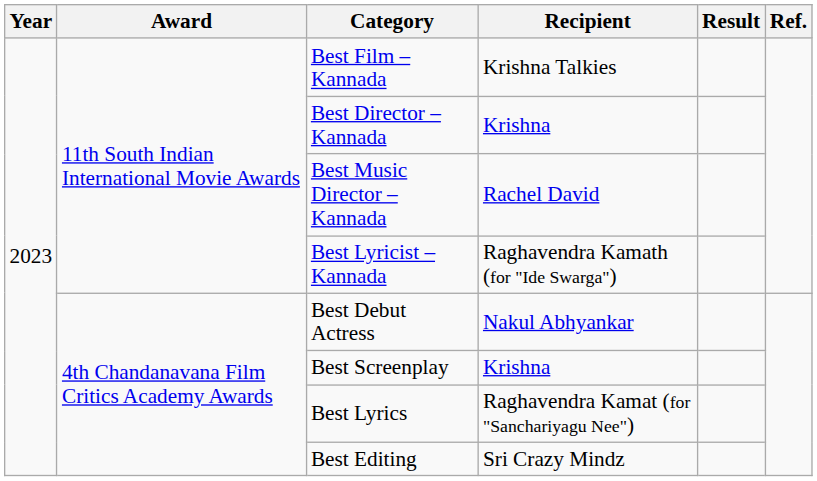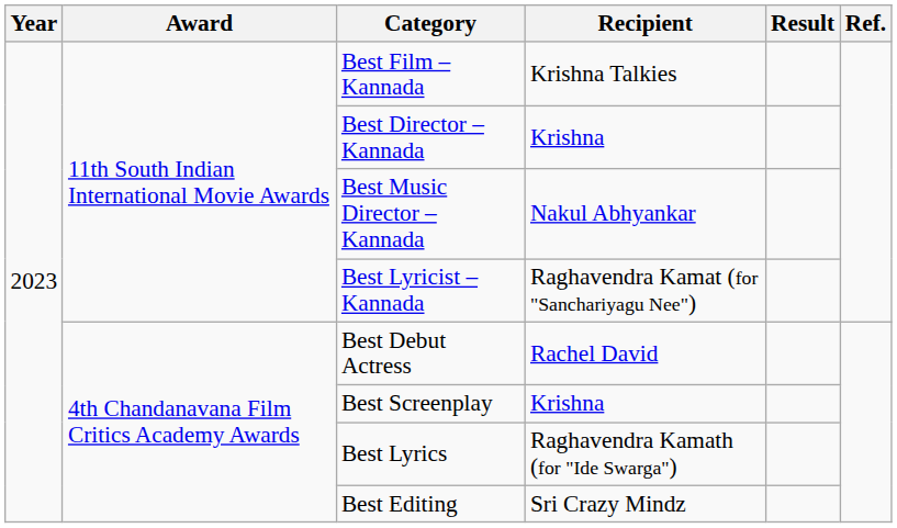Best Music Director – Kannada | Recipient: Rachel David -> Nakul Abhyankar
Best Lyricist – Kannada | Recipient: Raghavendra Kamath (for "Ide Swarga") -> Raghavendra Kamat (for "Sanchariyagu Nee")
Best Debut Actress | Recipient: Nakul Abhyankar -> Rachel David
Best Lyrics | Recipient: Raghavendra Kamat (for "Sanchariyagu Nee") -> Raghavendra Kamath (for "Ide Swarga")
